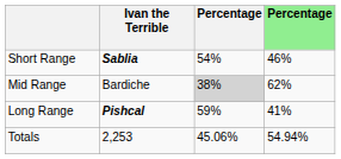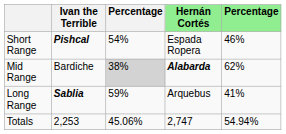+ column: Hernán Cortés | Espada Ropera | Alabarda | Arquebus | 2,747
Short Range | Ivan the Terrible: Sablia -> Pishcal
Long Range | Ivan the Terrible: Pishcal -> Sablia
